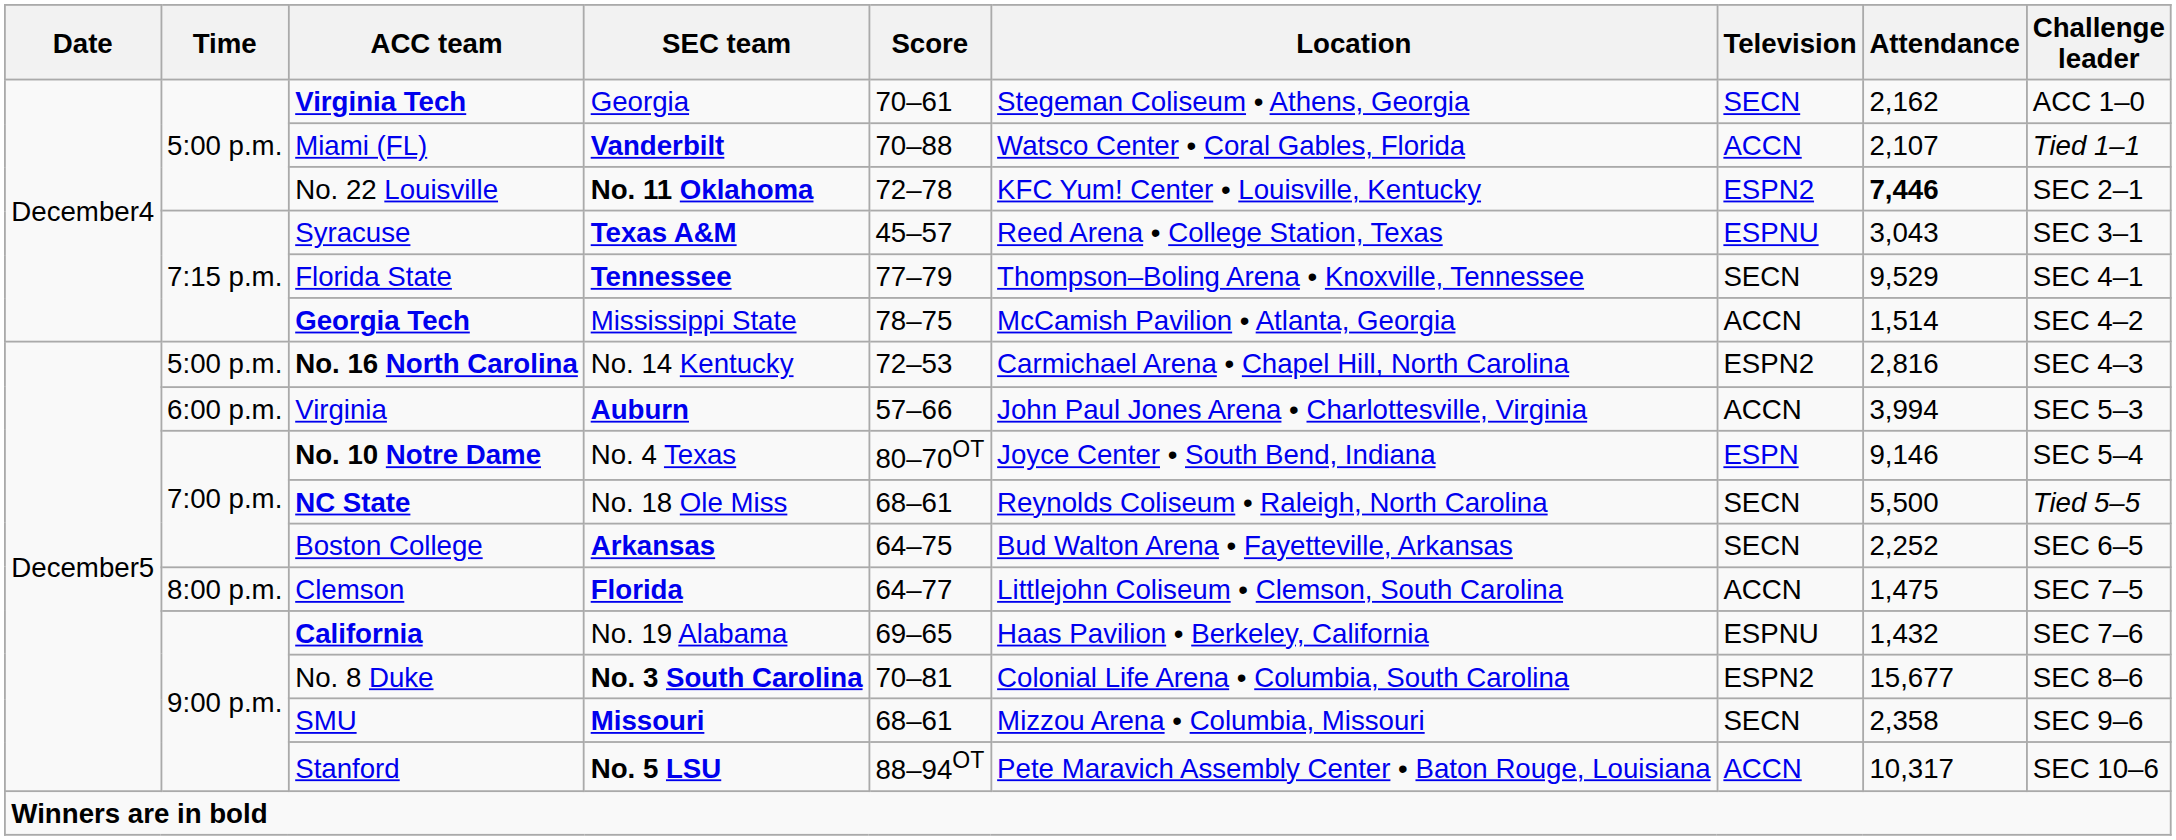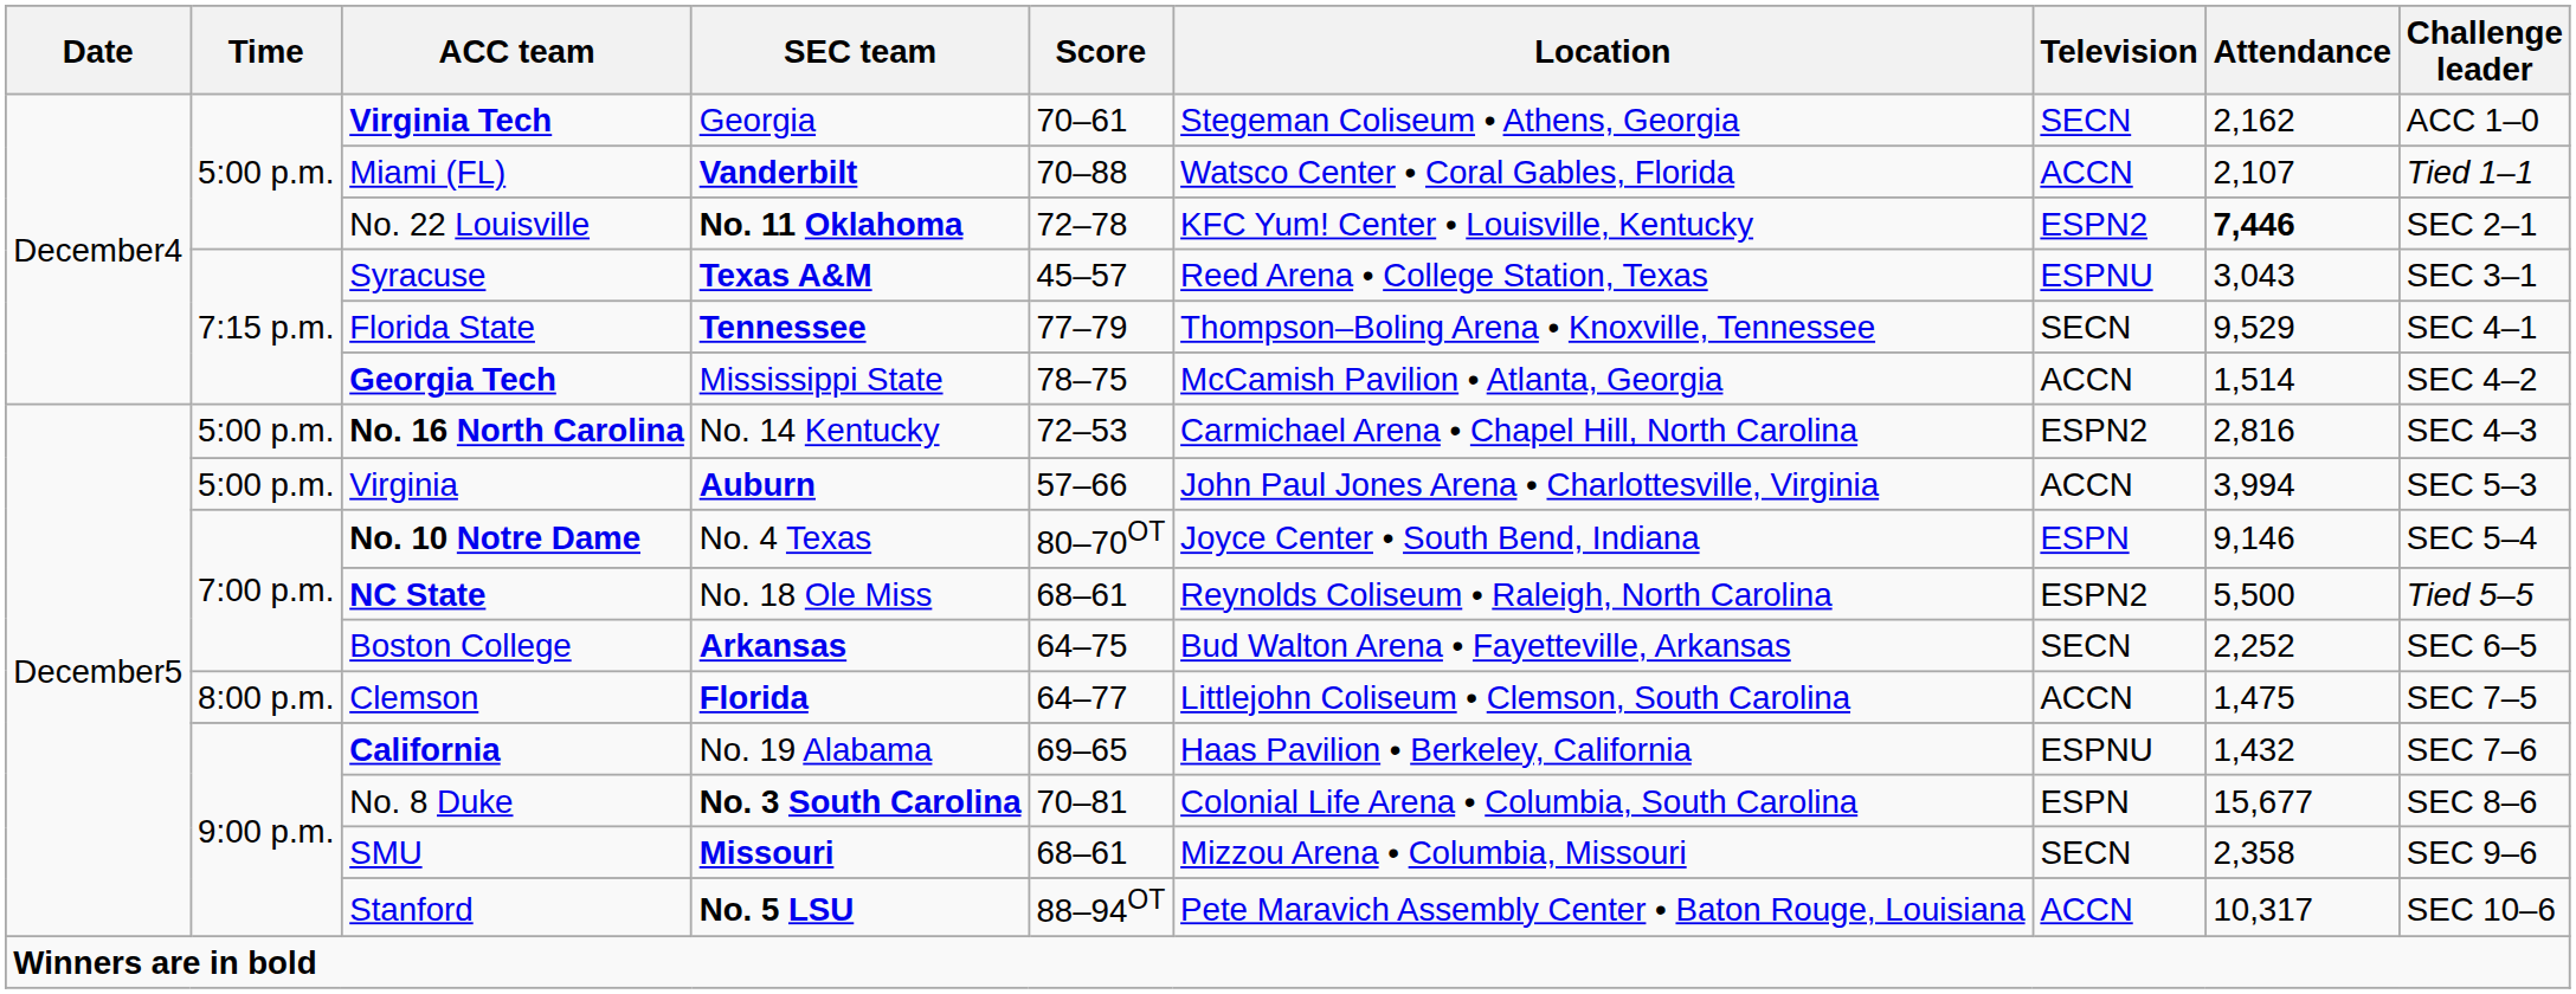Virginia | Time: 6:00 p.m. -> 5:00 p.m.
NC State | Television: SECN -> ESPN2
No. 8 Duke | Television: ESPN2 -> ESPN
